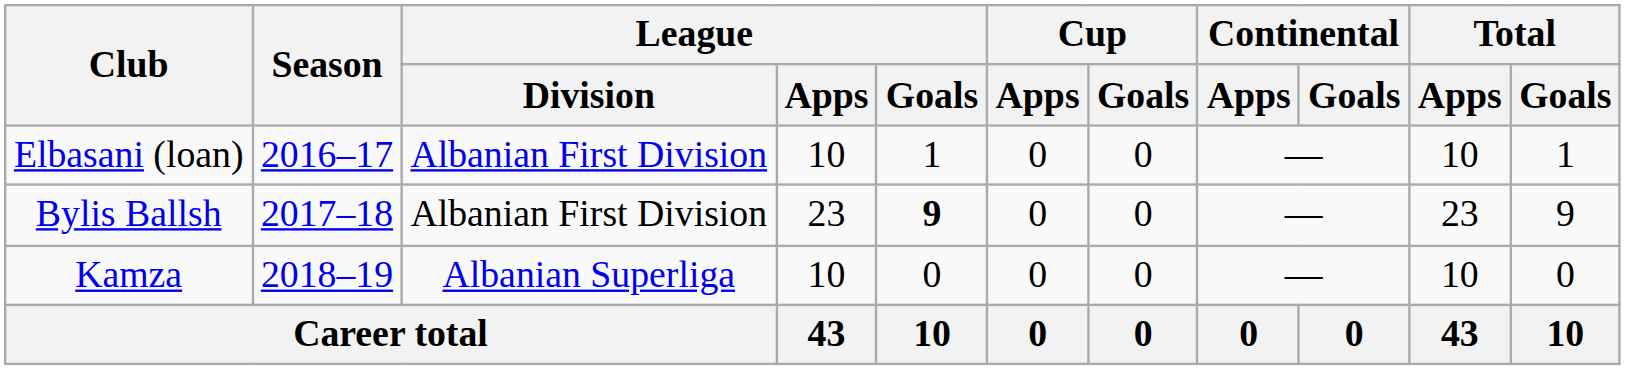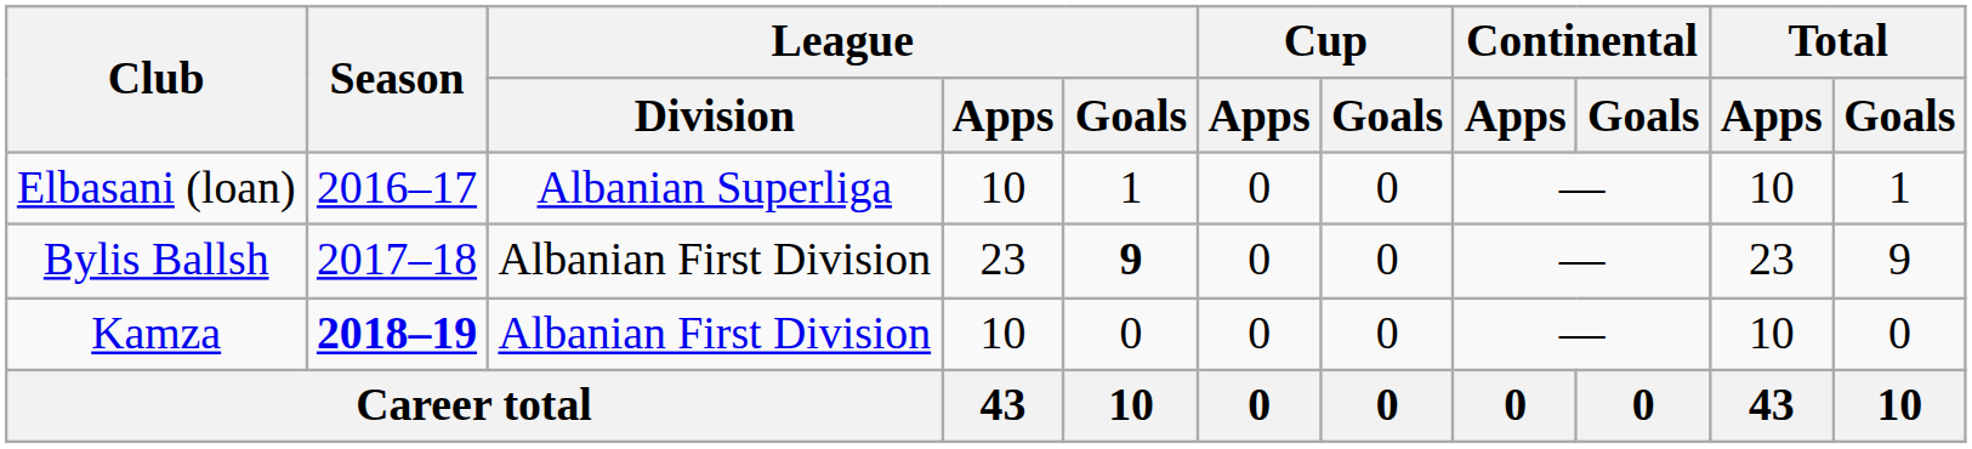Elbasani (loan) | League / Division: Albanian First Division -> Albanian Superliga
Kamza | Season: normal -> bold
Kamza | League / Division: Albanian Superliga -> Albanian First Division
